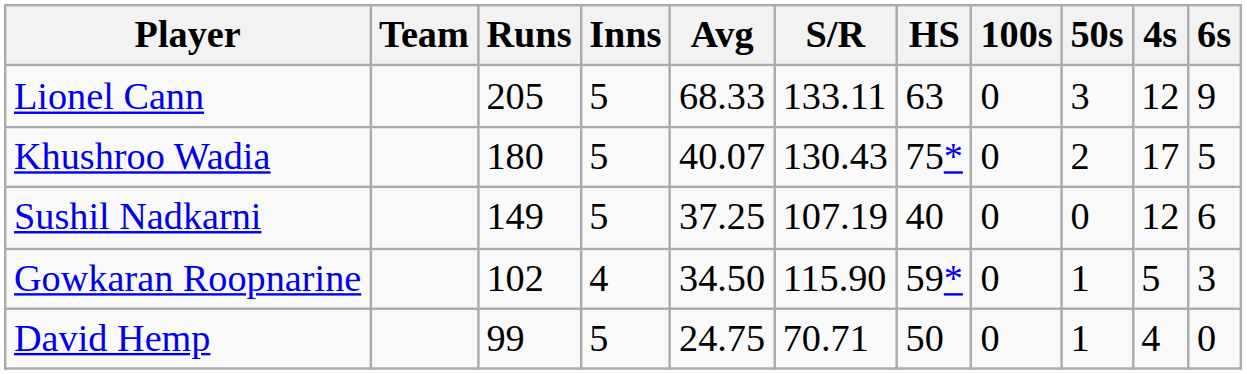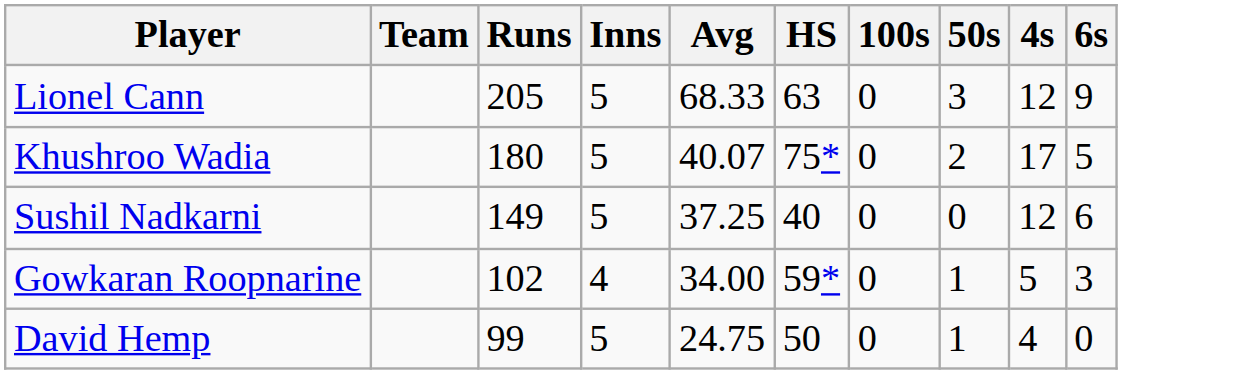- column: S/R | 133.11 | 130.43 | 107.19 | 115.90 | 70.71
Gowkaran Roopnarine | Avg: 34.50 -> 34.00
